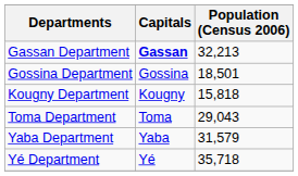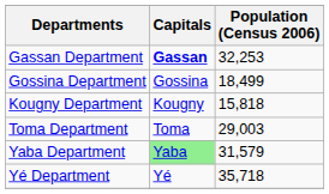Gassan Department | Population (Census 2006): 32,213 -> 32,253
Gossina Department | Population (Census 2006): 18,501 -> 18,499
Toma Department | Population (Census 2006): 29,043 -> 29,003
Yaba Department | Capitals: no background -> lightgreen background
